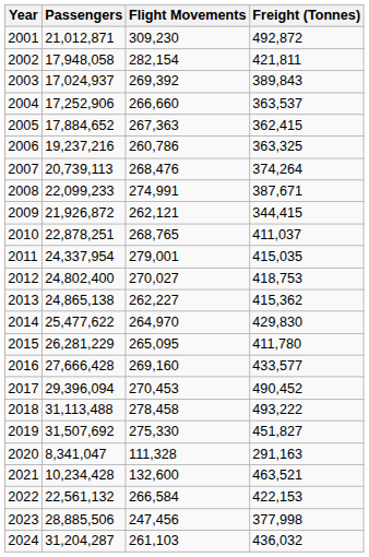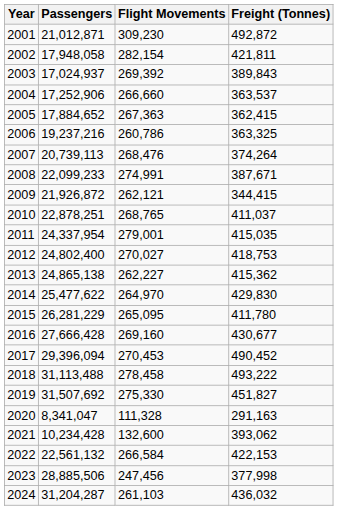2016 | Freight (Tonnes): 433,577 -> 430,677
2021 | Freight (Tonnes): 463,521 -> 393,062
